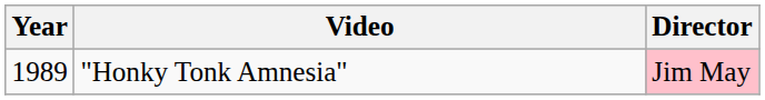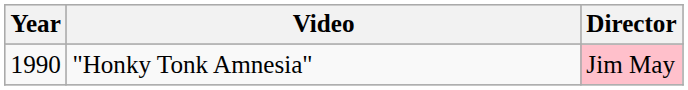"Honky Tonk Amnesia" | Year: 1989 -> 1990
